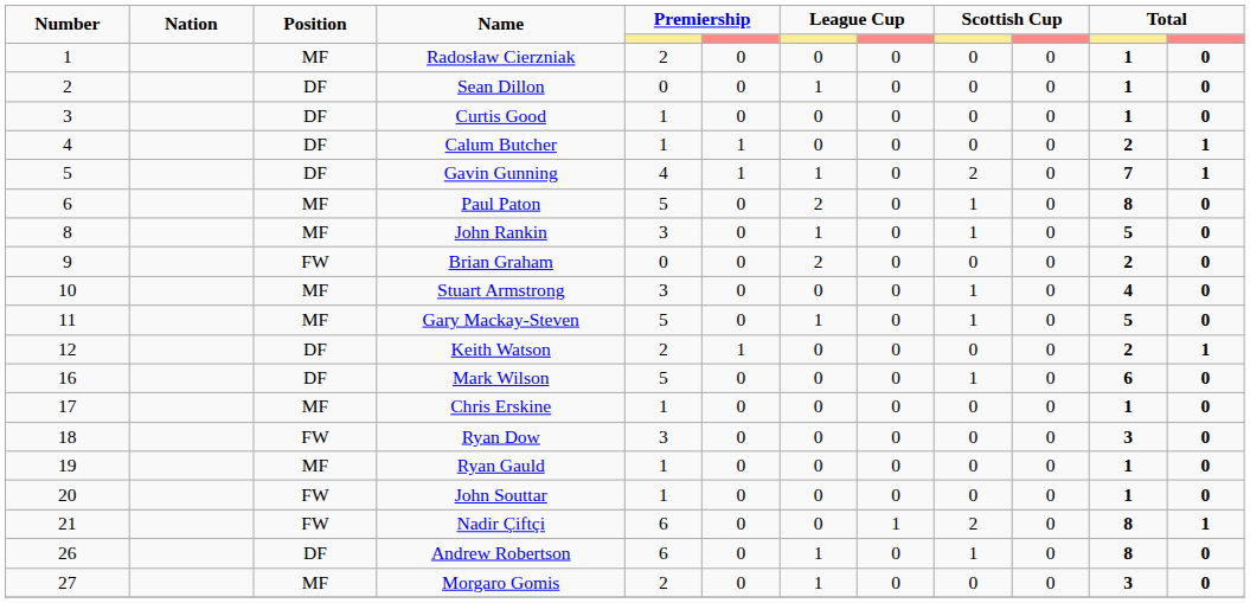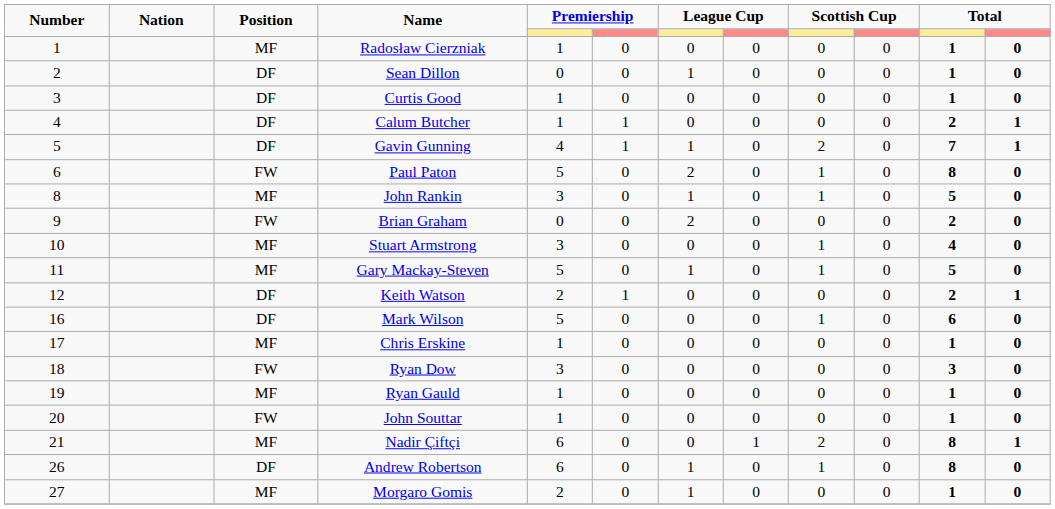Radosław Cierzniak | column 5: 2 -> 1
Paul Paton | Position: MF -> FW
Nadir Çiftçi | Position: FW -> MF
Morgaro Gomis | column 11: 3 -> 1
